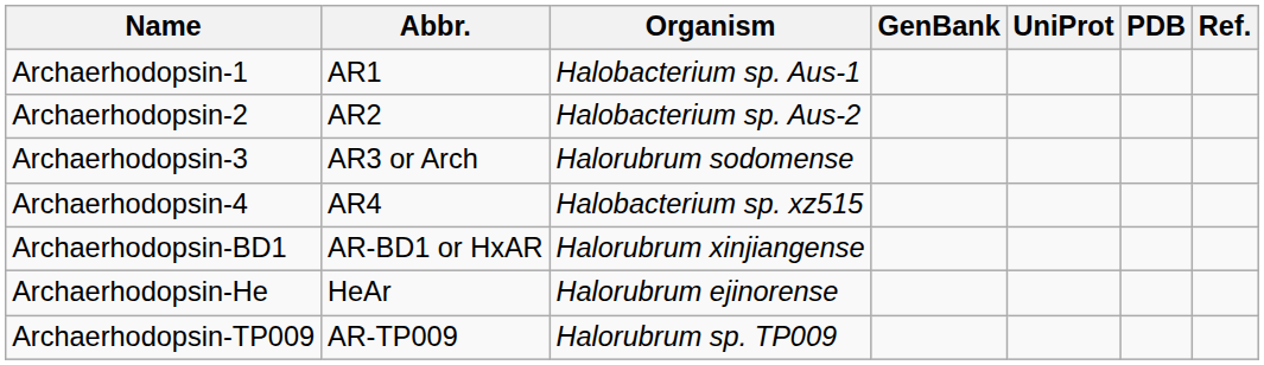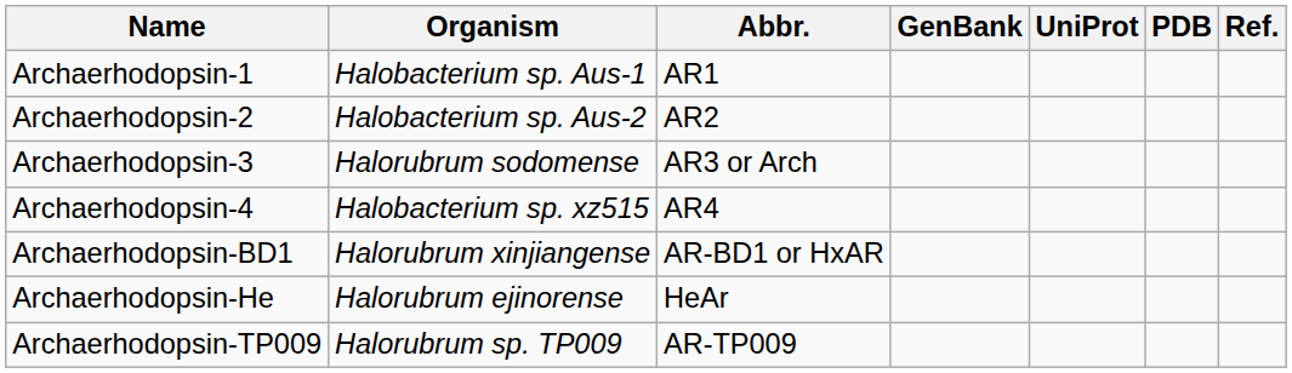columns swapped: Abbr. <-> Organism
